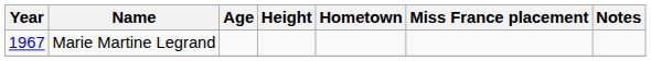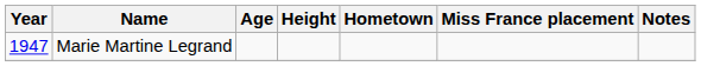Marie Martine Legrand | Year: 1967 -> 1947
